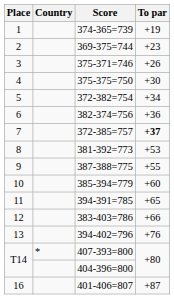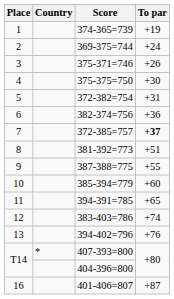369-375=744 | To par: +23 -> +24
372-382=754 | To par: +34 -> +31
381-392=773 | To par: +53 -> +51
383-403=786 | To par: +66 -> +74
